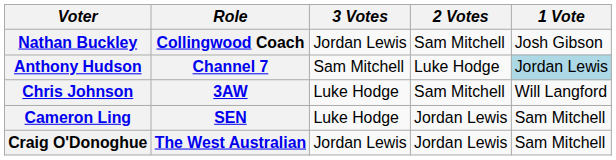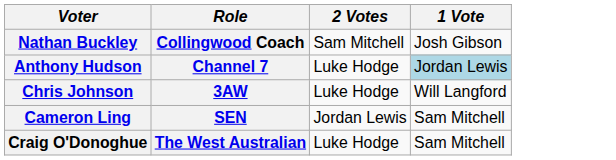- column: 3 Votes | Jordan Lewis | Sam Mitchell | Luke Hodge | Luke Hodge | Jordan Lewis
Chris Johnson | 2 Votes: Sam Mitchell -> Luke Hodge
Craig O'Donoghue | 2 Votes: Jordan Lewis -> Luke Hodge
